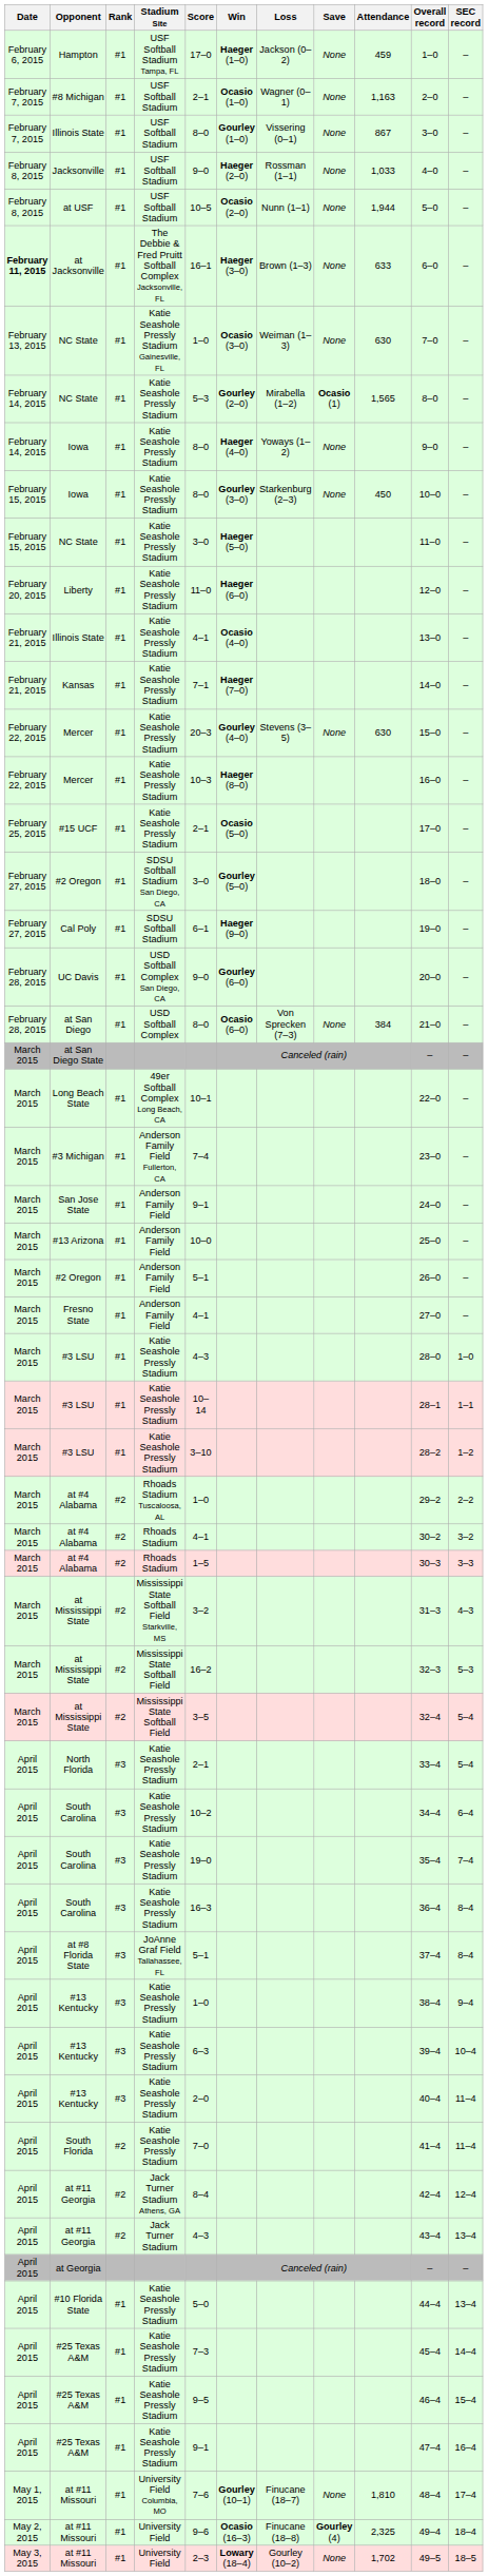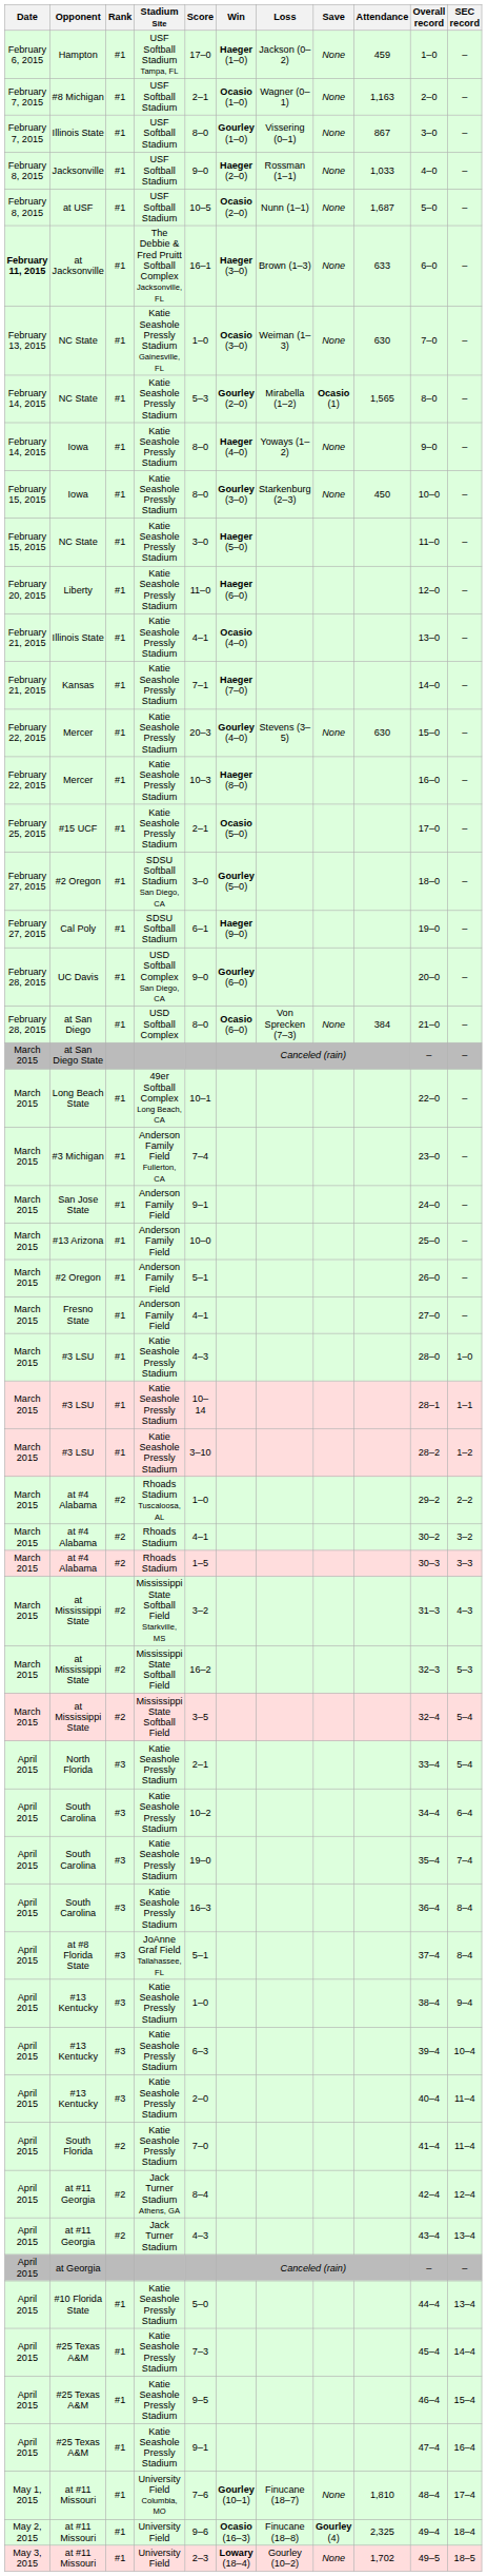at USF | Attendance: 1,944 -> 1,687
